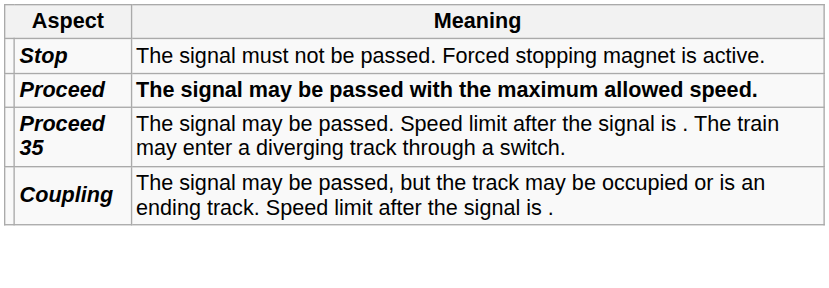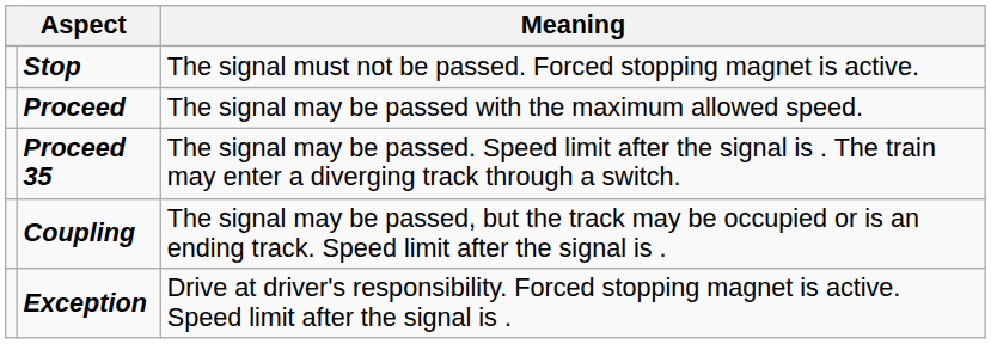Proceed | Meaning: bold -> normal
+ row: Exception | Drive at driver's responsibility. Forced stopping magnet is active. Speed limit after the signal is .
